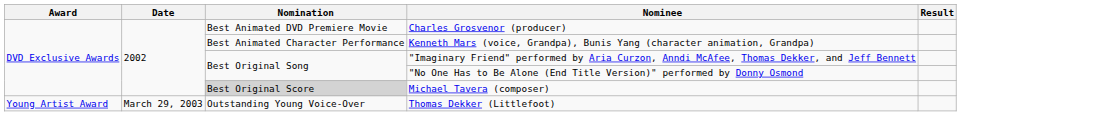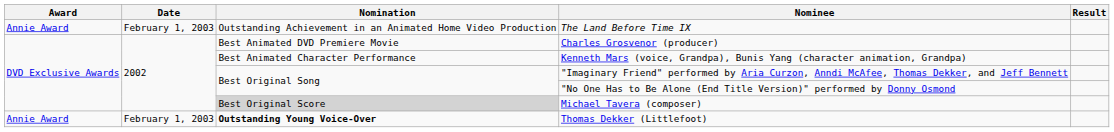+ row: Annie Award | February 1, 2003 | Outstanding Achievement in an Animated Home Video Production | The Land Before Time IX
Thomas Dekker (Littlefoot) | Award: Young Artist Award -> Annie Award
Thomas Dekker (Littlefoot) | Date: March 29, 2003 -> February 1, 2003
Thomas Dekker (Littlefoot) | Nomination: normal -> bold
